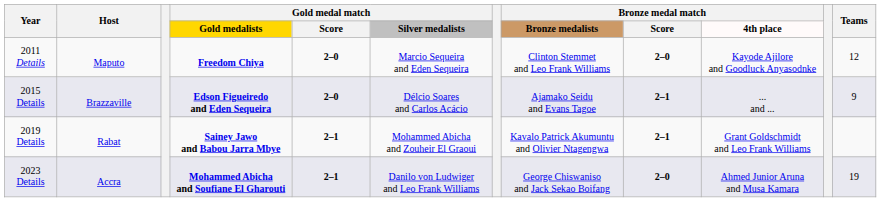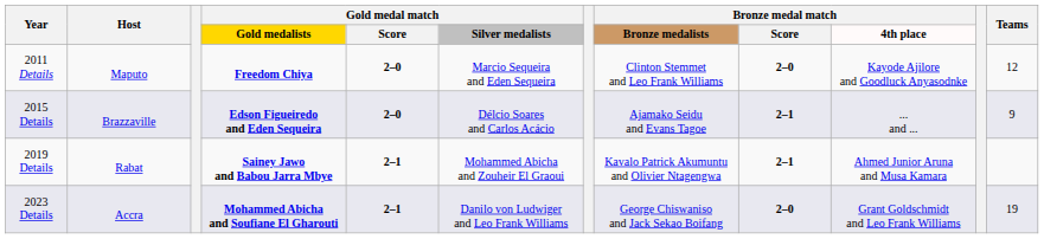2019 Details | Bronze medal match / 4th place: Grant Goldschmidt and Leo Frank Williams -> Ahmed Junior Aruna and Musa Kamara
2023 Details | Bronze medal match / 4th place: Ahmed Junior Aruna and Musa Kamara -> Grant Goldschmidt and Leo Frank Williams
